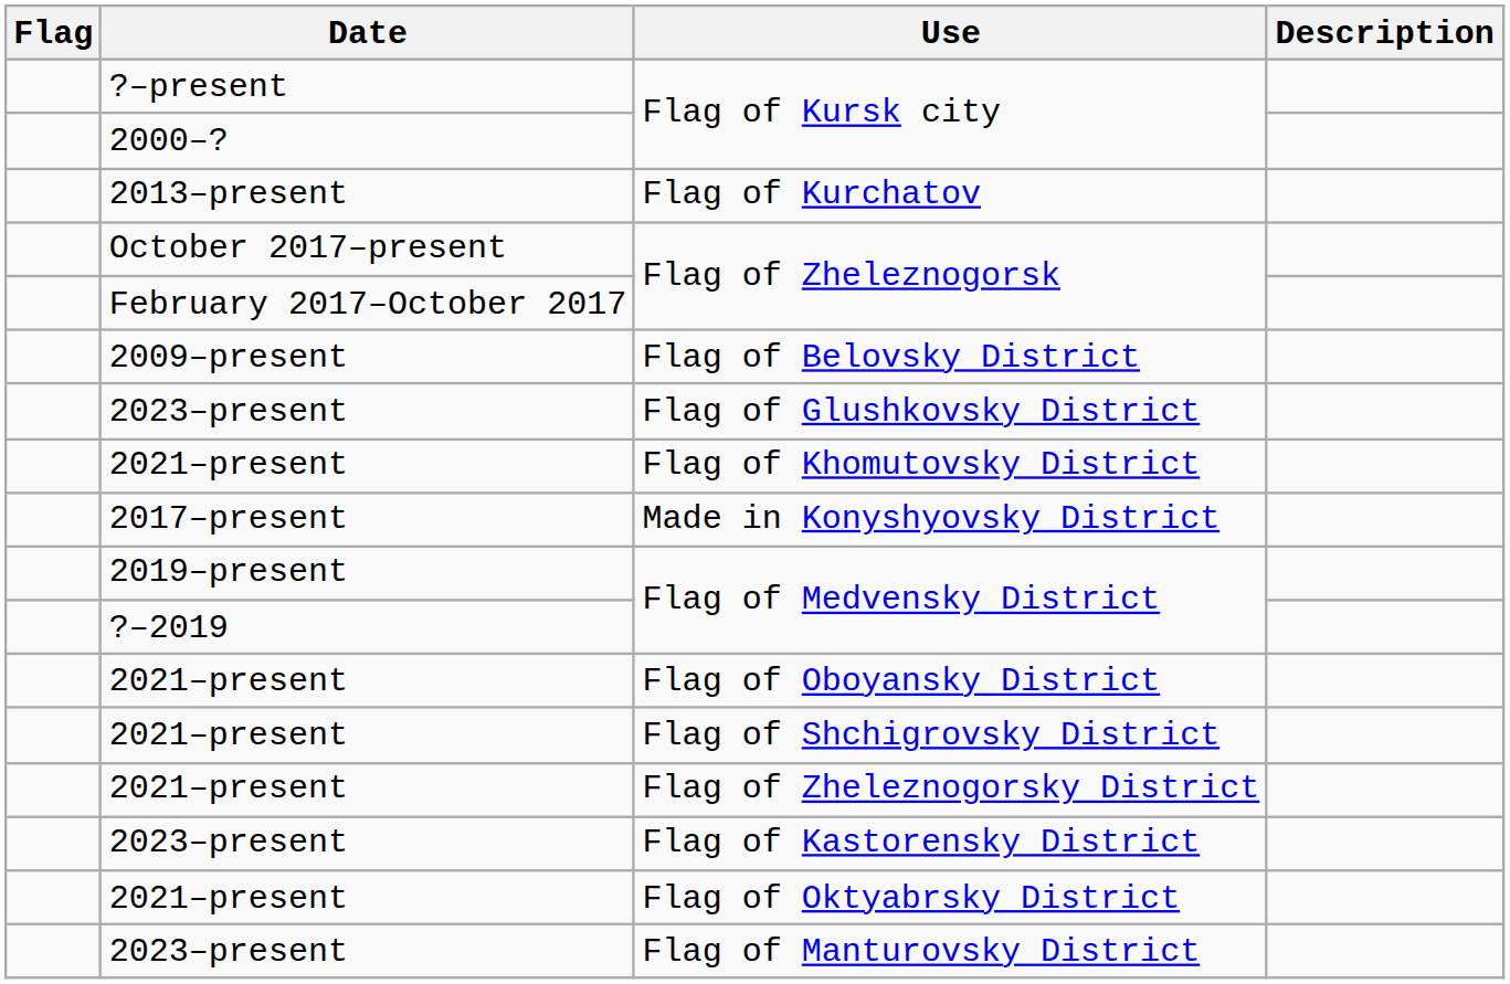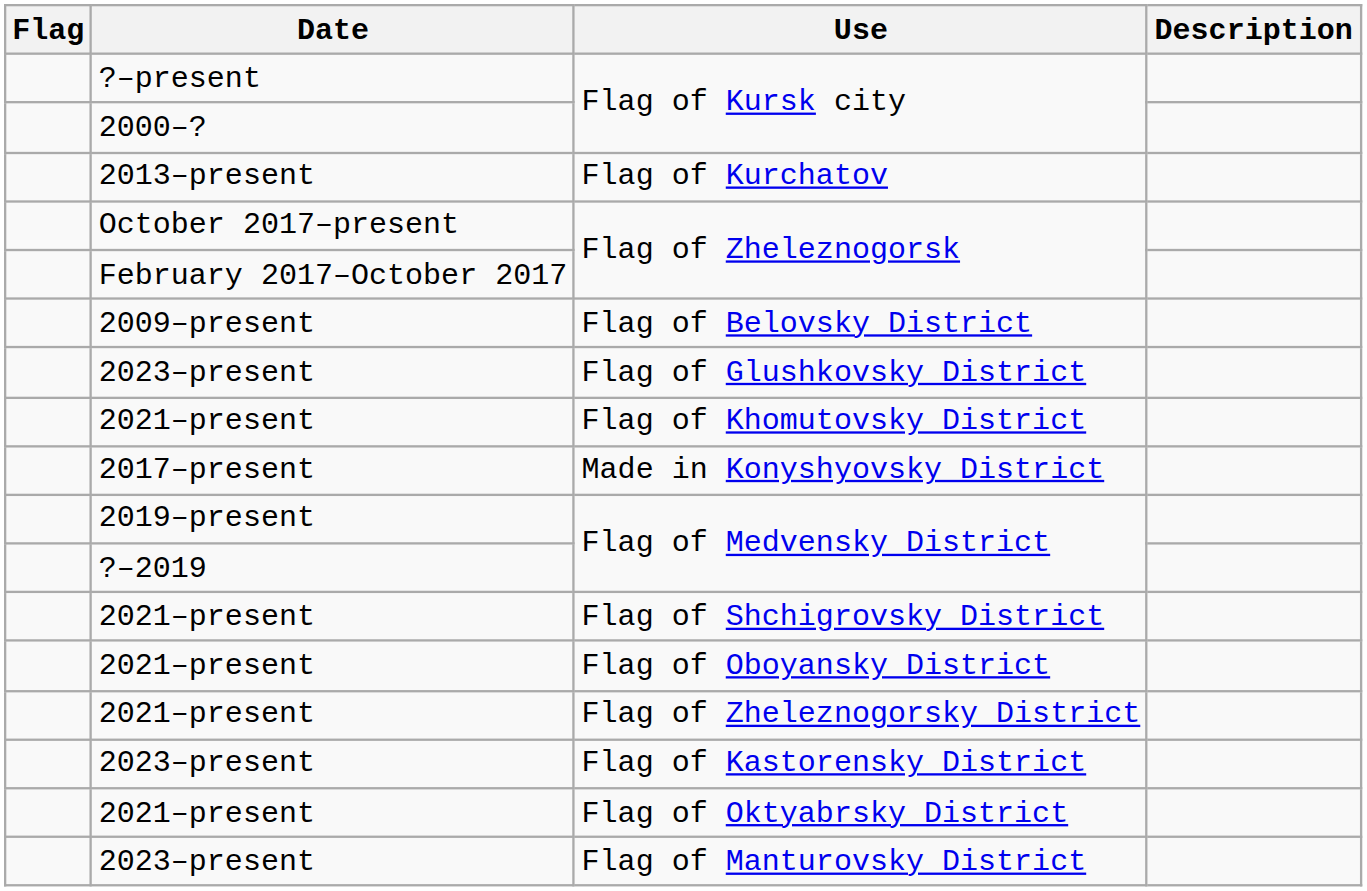rows swapped: Flag of Oboyansky District <-> Flag of Shchigrovsky District
